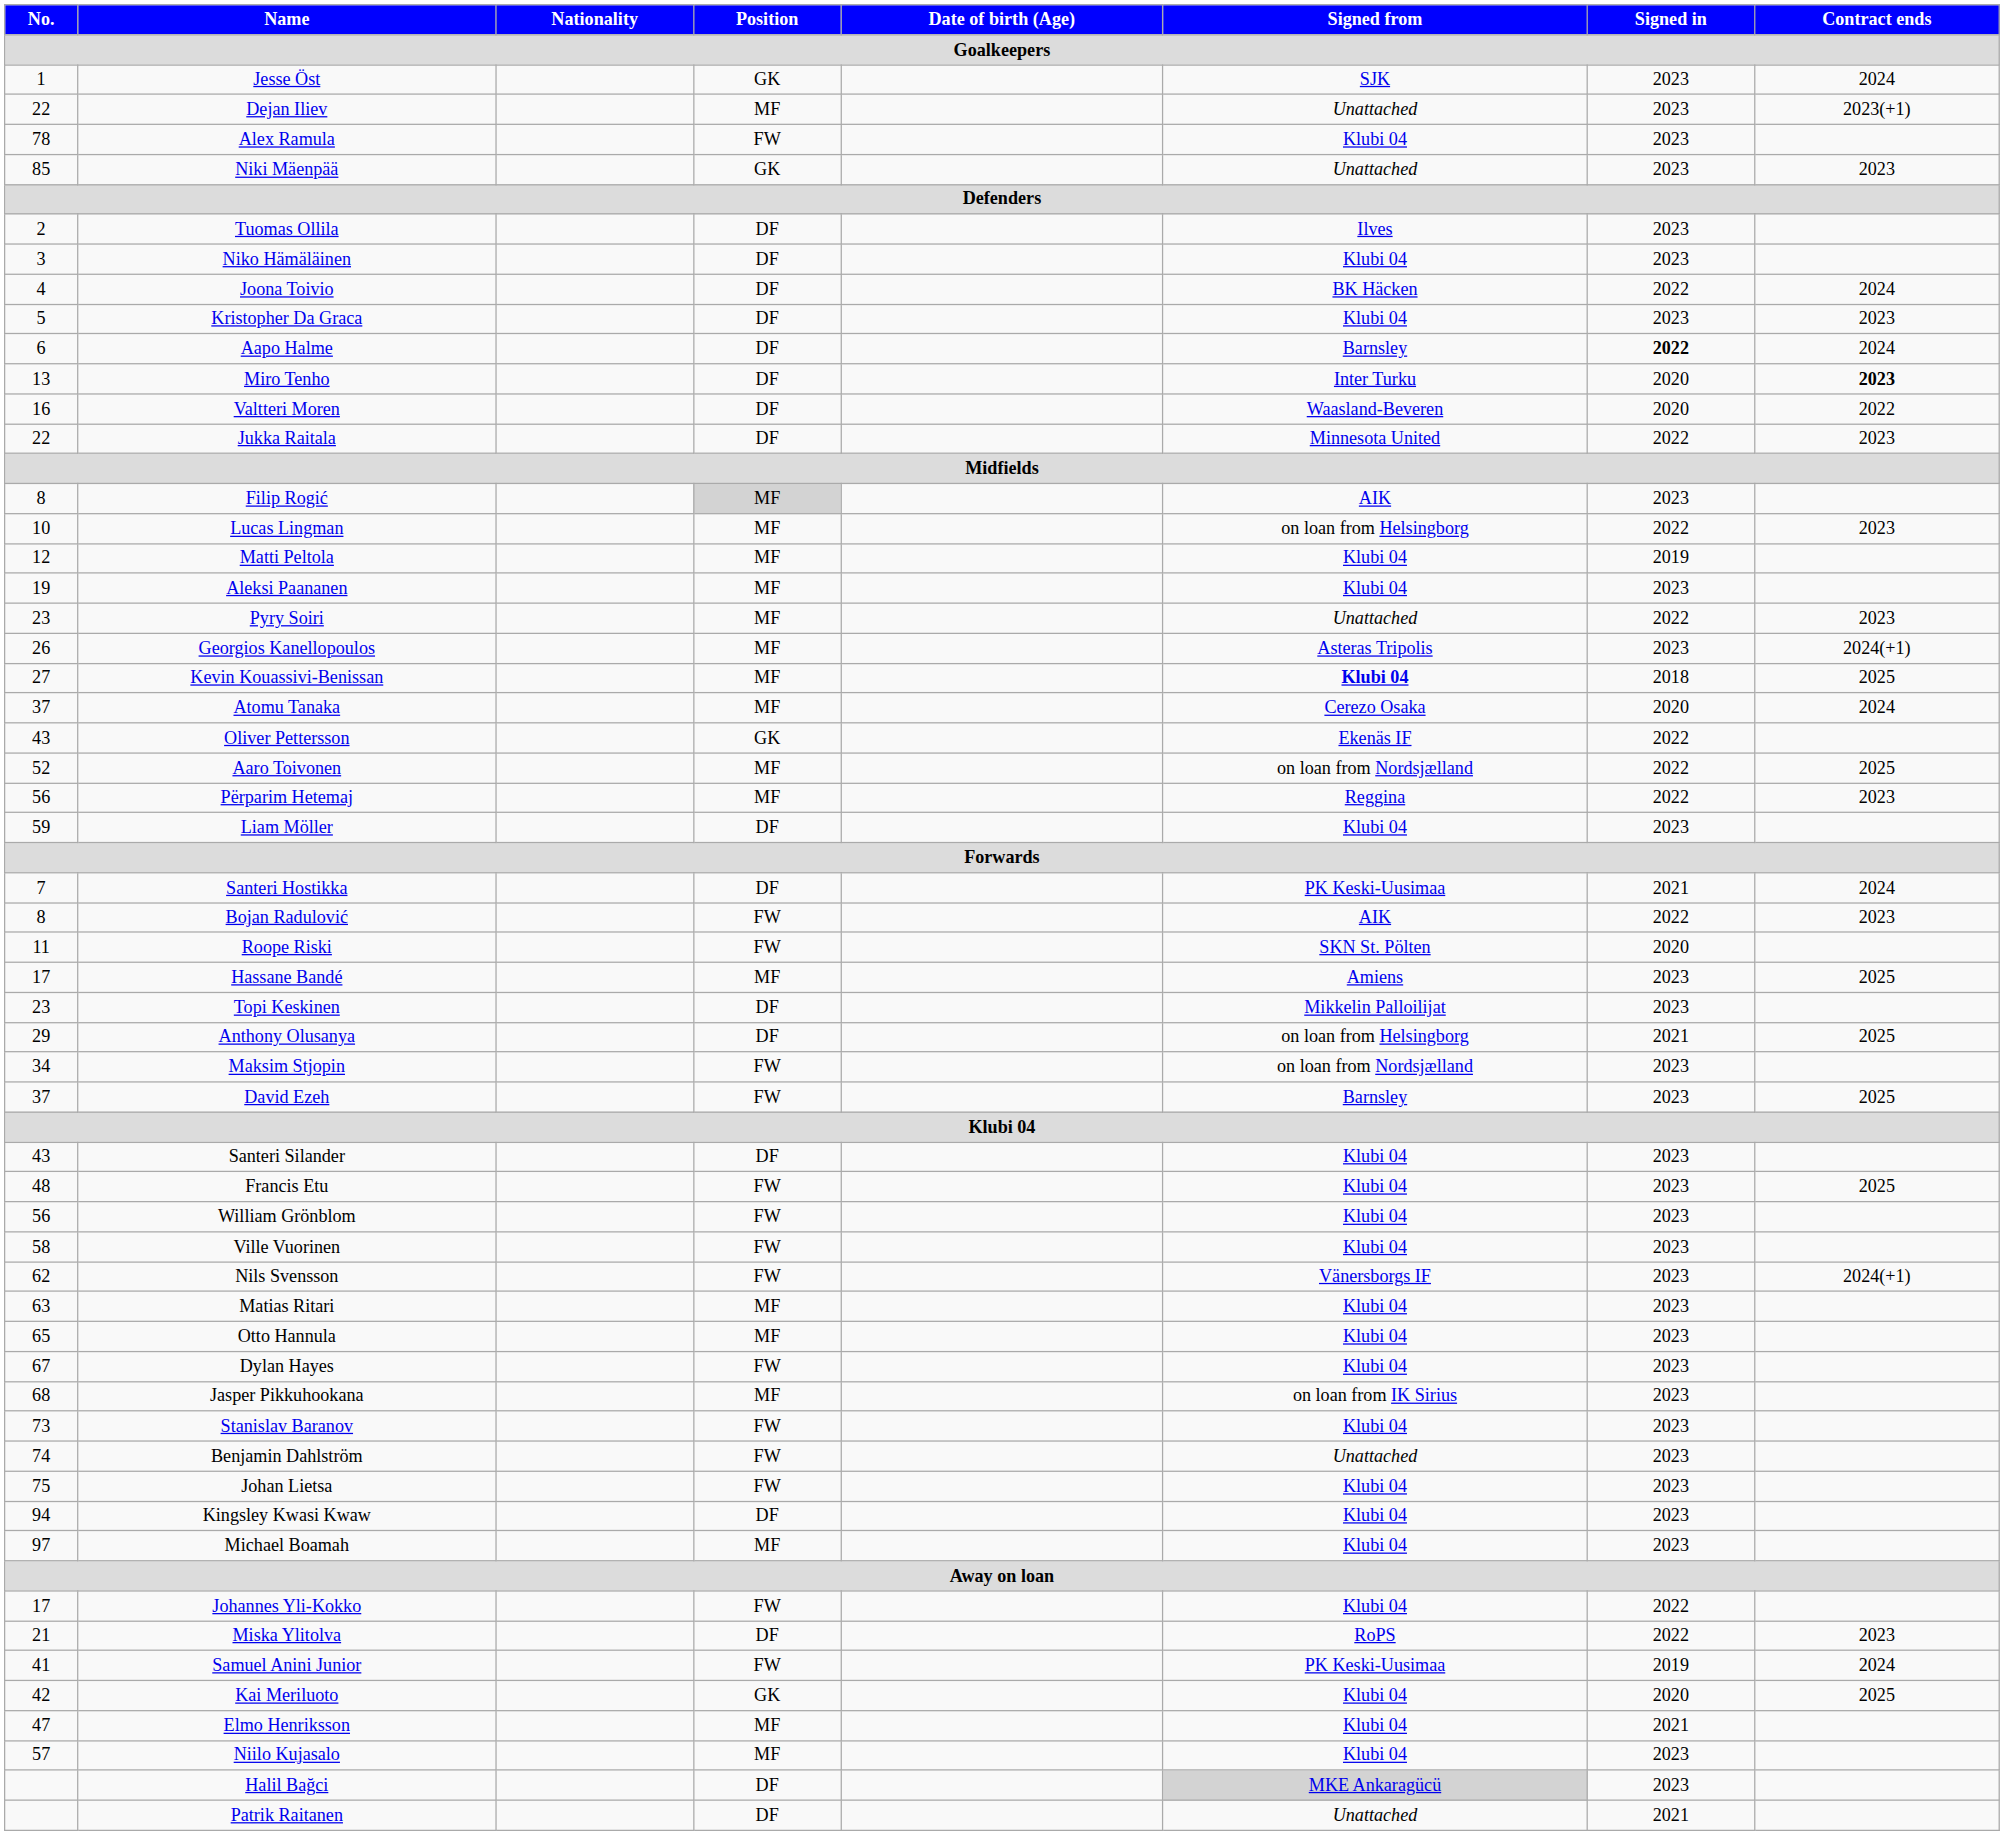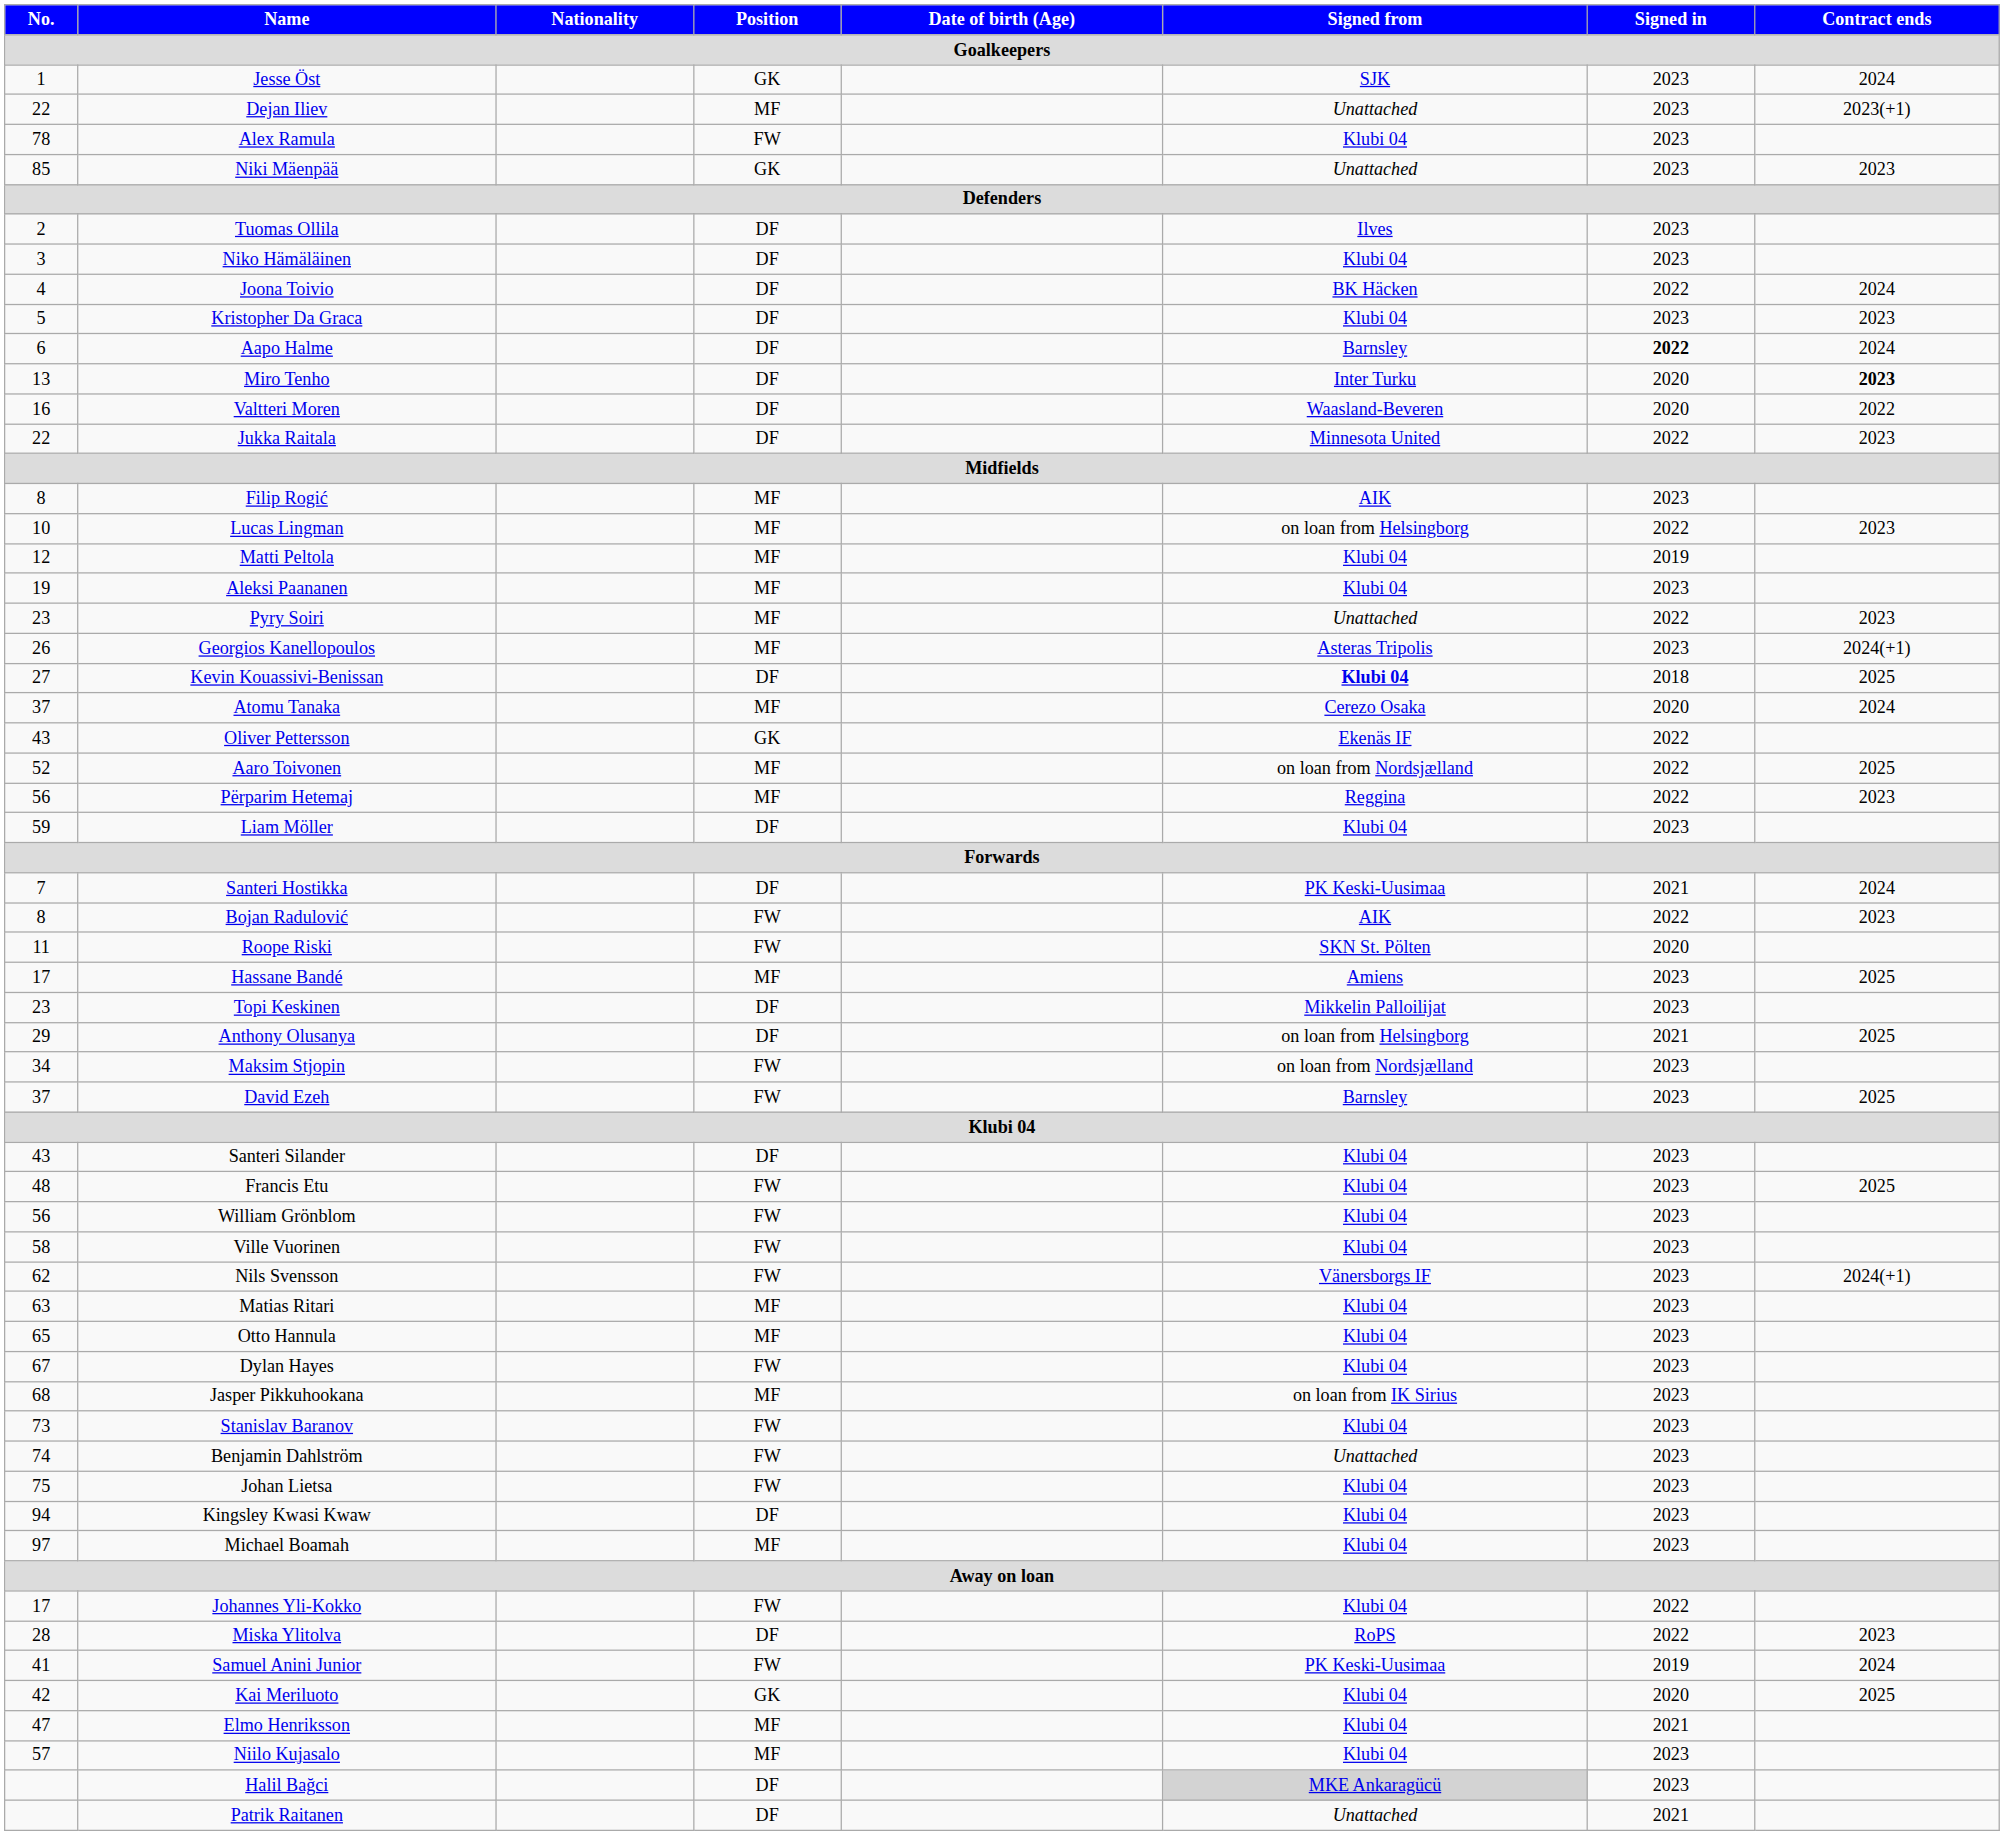Filip Rogić | Position: lightgrey background -> no background
Kevin Kouassivi-Benissan | Position: MF -> DF
Miska Ylitolva | No.: 21 -> 28
